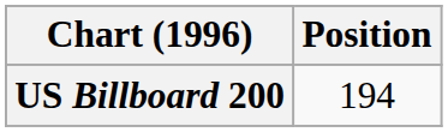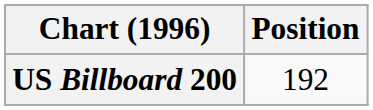US Billboard 200 | Position: 194 -> 192
